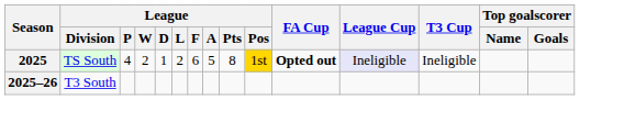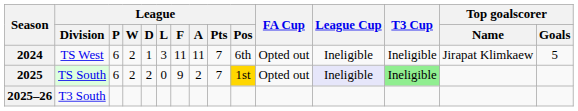+ row: 2024 | TS West | 6 | 2 | 1 | 3 | 11 | 11 | 7 | 6th | Opted out | Ineligible | Ineligible | Jirapat Klimkaew | 5
2025 | League / P: 4 -> 6
2025 | League / D: 1 -> 2
2025 | League / L: 2 -> 0
2025 | League / F: 6 -> 9
2025 | League / A: 5 -> 2
2025 | League / Pts: 8 -> 7
2025 | FA Cup: bold -> normal
2025 | T3 Cup: no background -> lightgreen background
